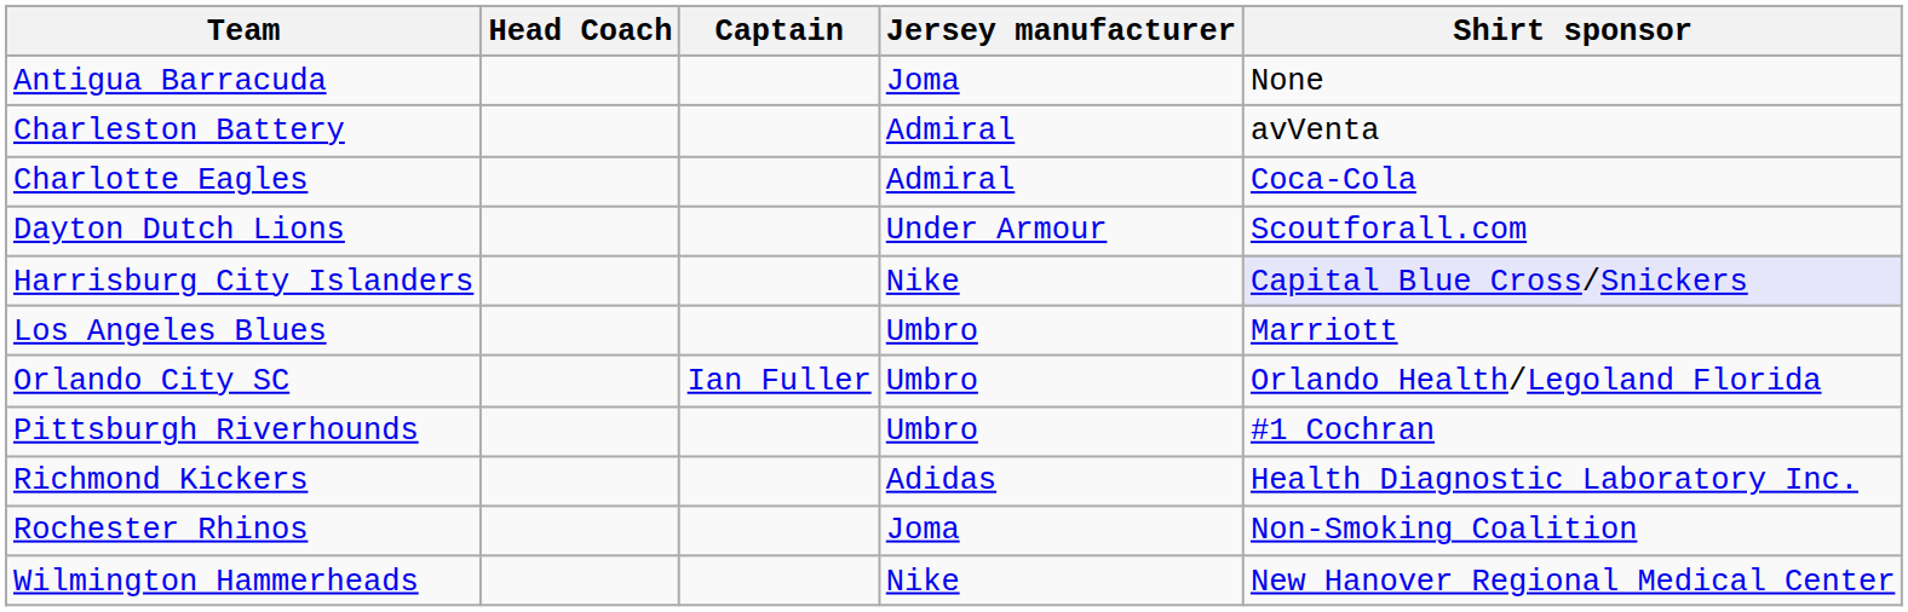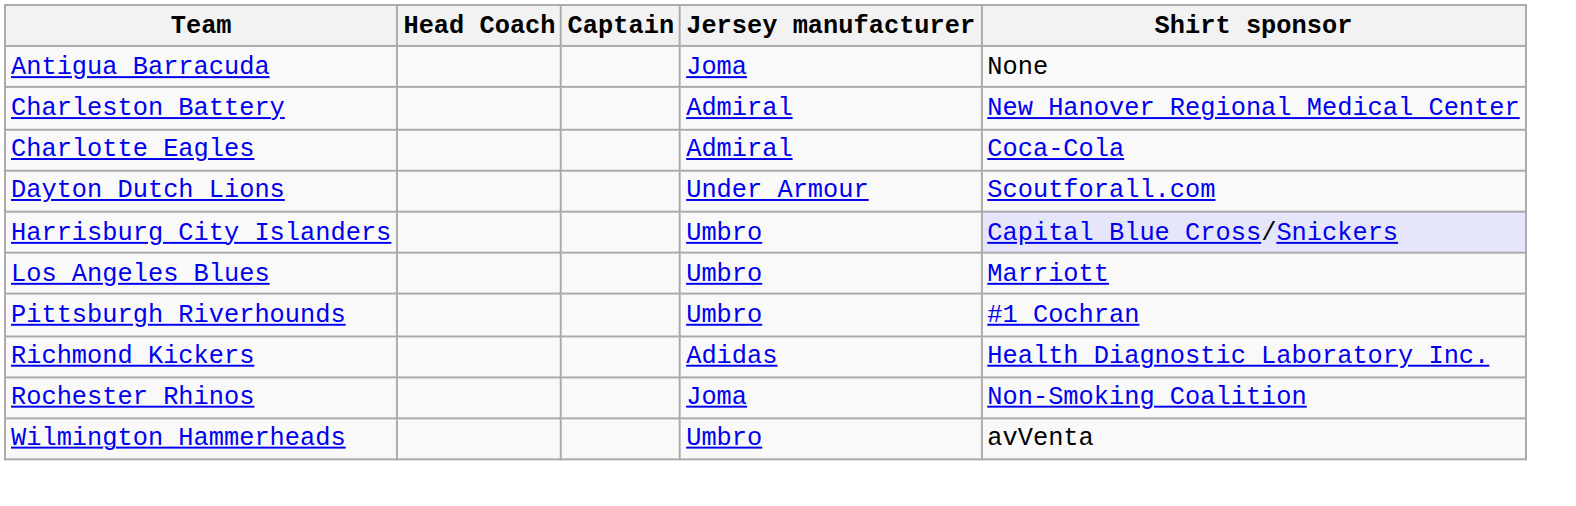Charleston Battery | Shirt sponsor: avVenta -> New Hanover Regional Medical Center
Harrisburg City Islanders | Jersey manufacturer: Nike -> Umbro
- row: Orlando City SC | Ian Fuller | Umbro | Orlando Health/Legoland Florida
Wilmington Hammerheads | Jersey manufacturer: Nike -> Umbro
Wilmington Hammerheads | Shirt sponsor: New Hanover Regional Medical Center -> avVenta
